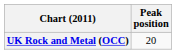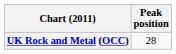UK Rock and Metal (OCC) | Peak position: 20 -> 28
